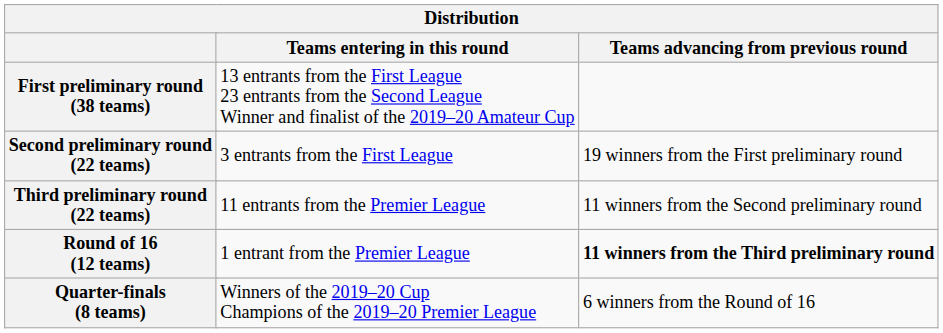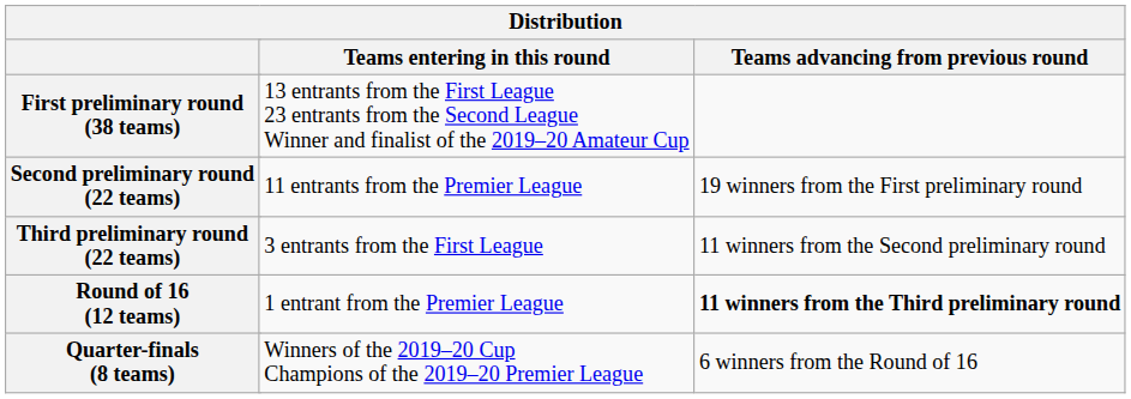Second preliminary round (22 teams) | Teams entering in this round: 3 entrants from the First League -> 11 entrants from the Premier League
Third preliminary round (22 teams) | Teams entering in this round: 11 entrants from the Premier League -> 3 entrants from the First League
